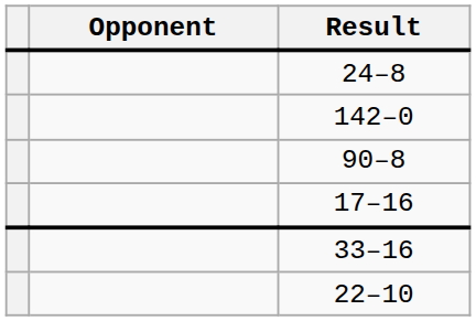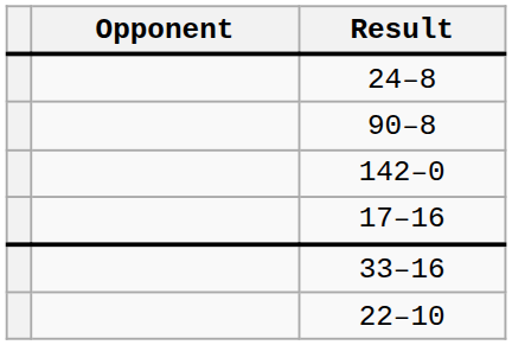rows swapped: 90–8 <-> 142–0
